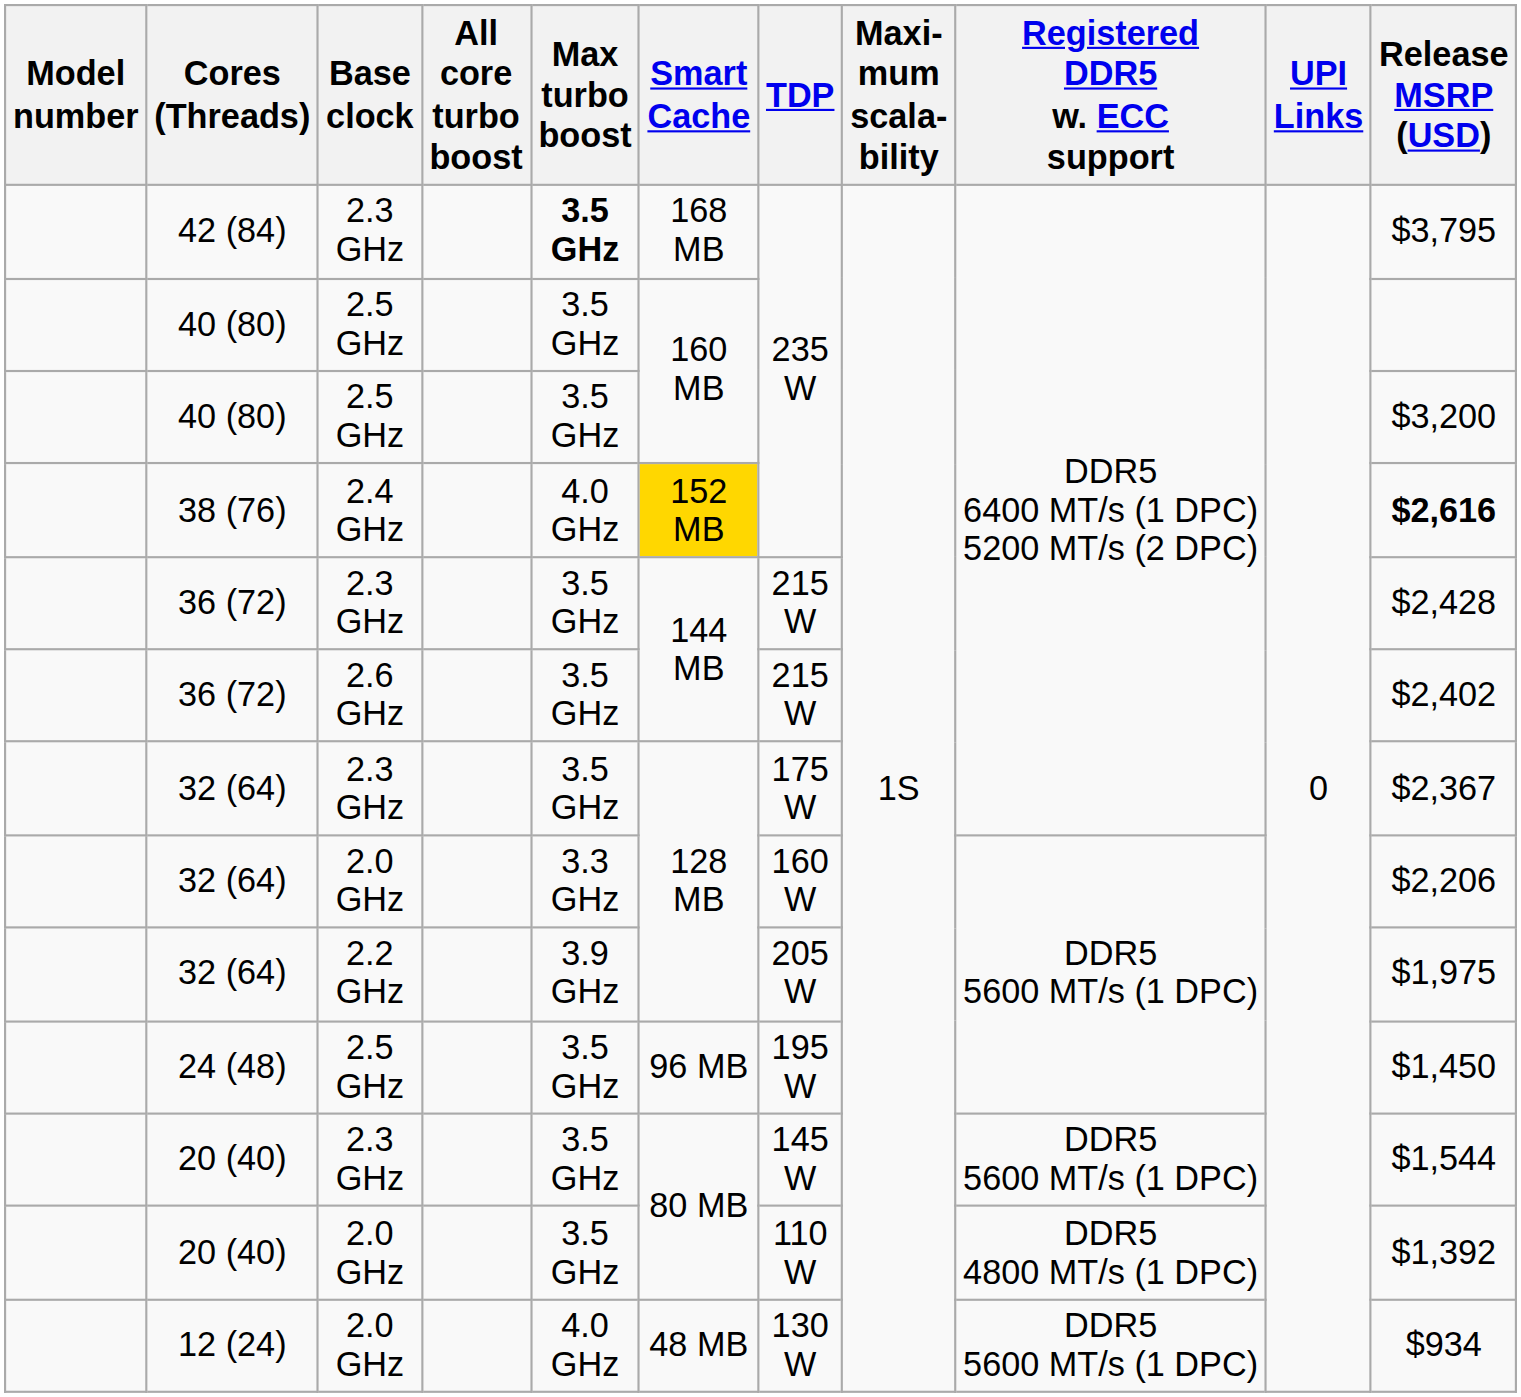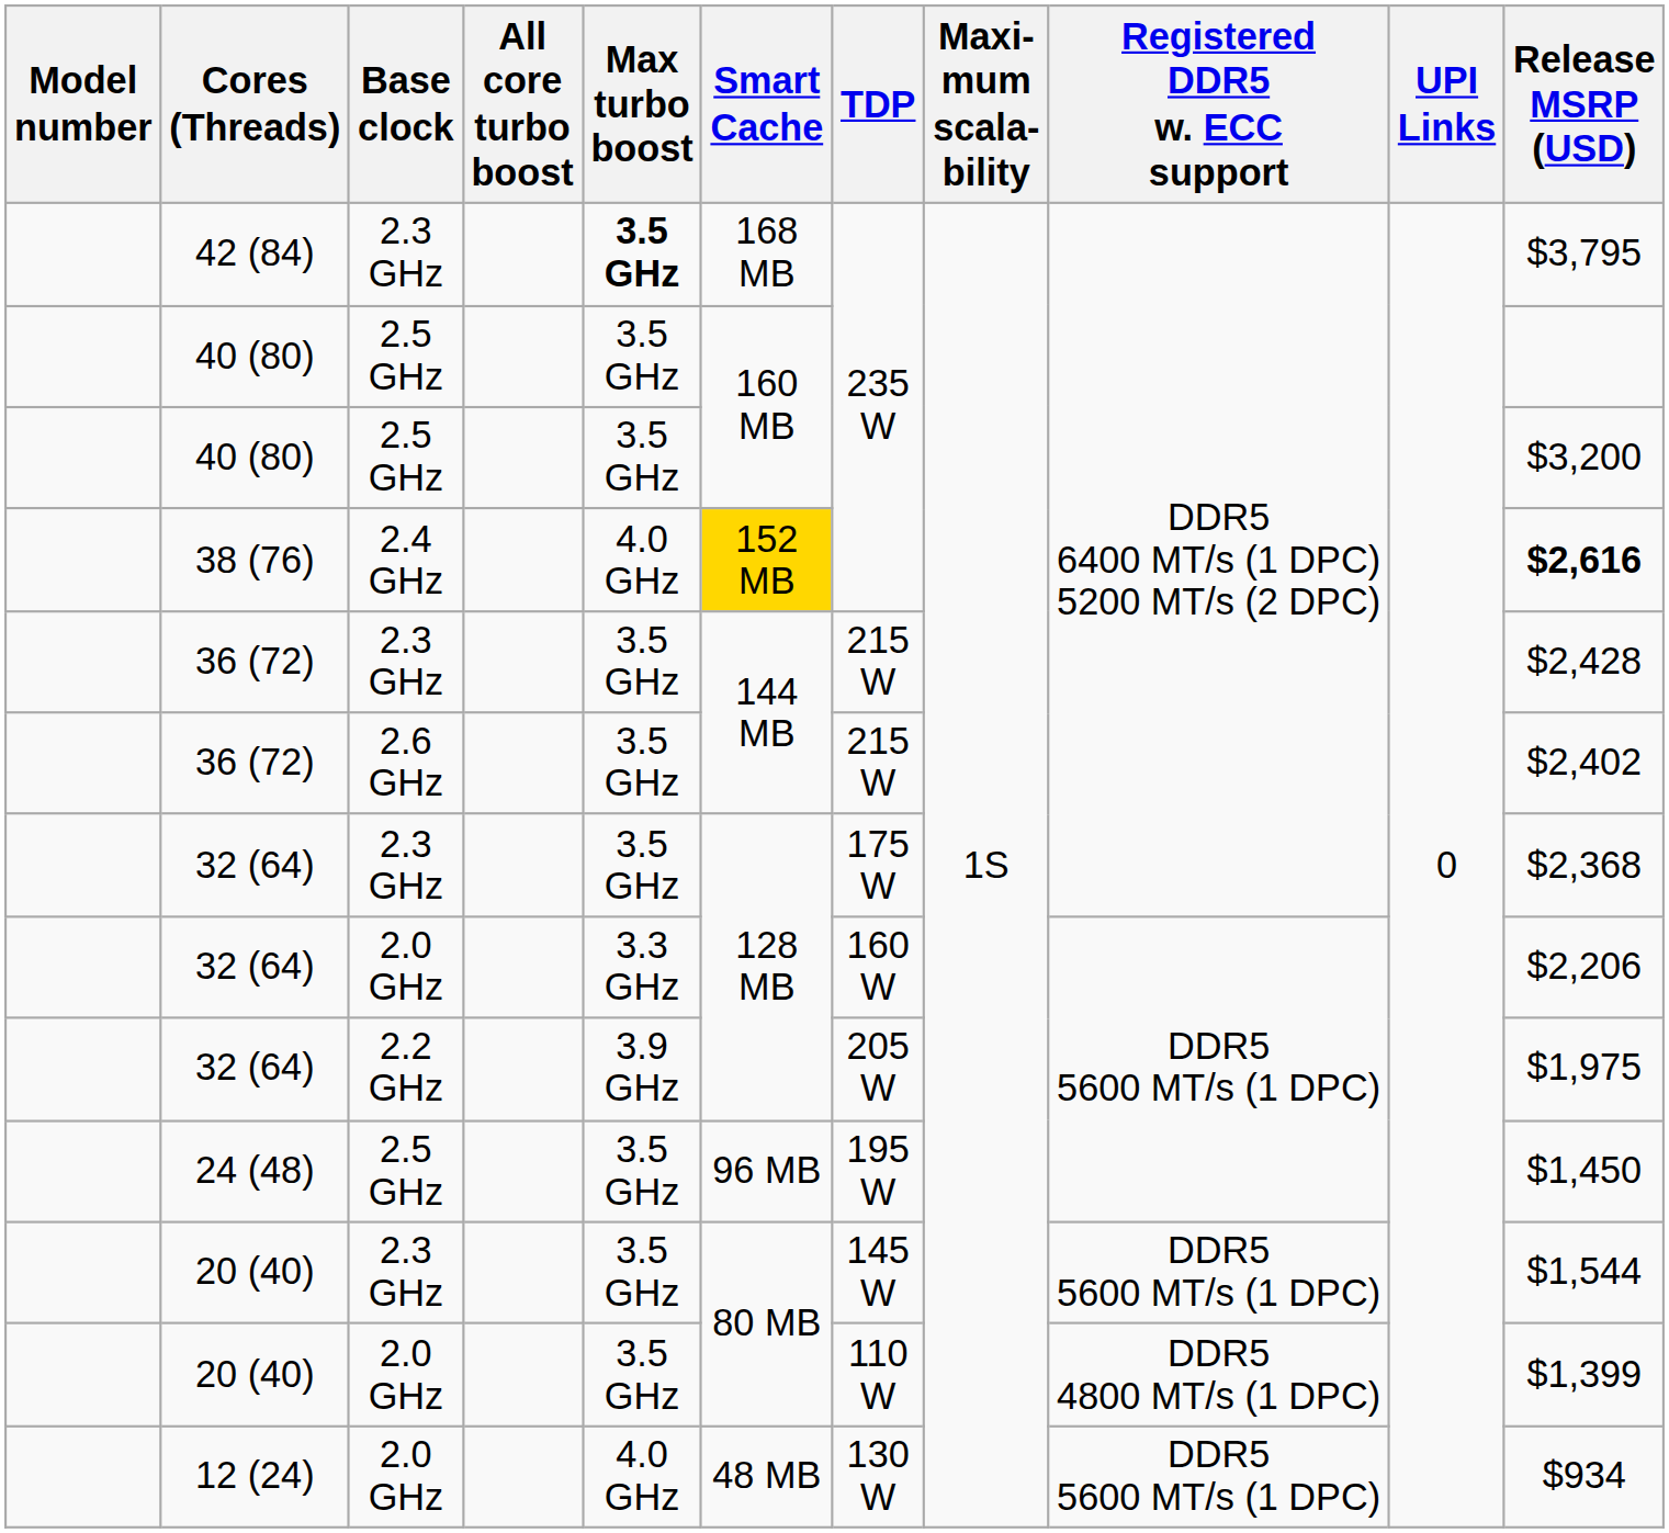32 (64) / 2.3 GHz | Release MSRP (USD): $2,367 -> $2,368
20 (40) / 2.0 GHz | Release MSRP (USD): $1,392 -> $1,399
